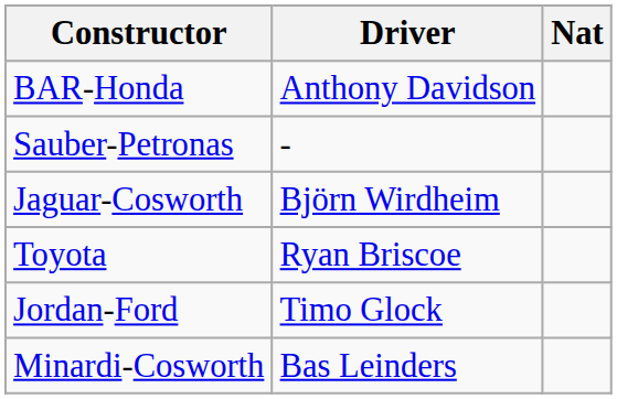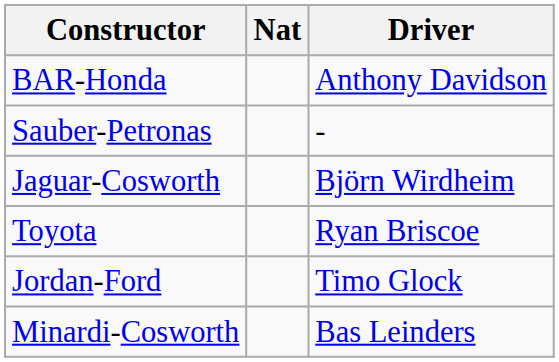columns swapped: Nat <-> Driver
